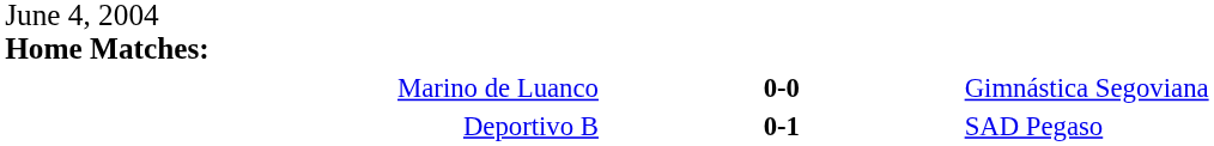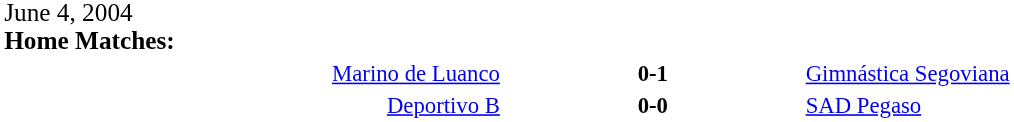Marino de Luanco | column 2: 0-0 -> 0-1
Deportivo B | column 2: 0-1 -> 0-0
